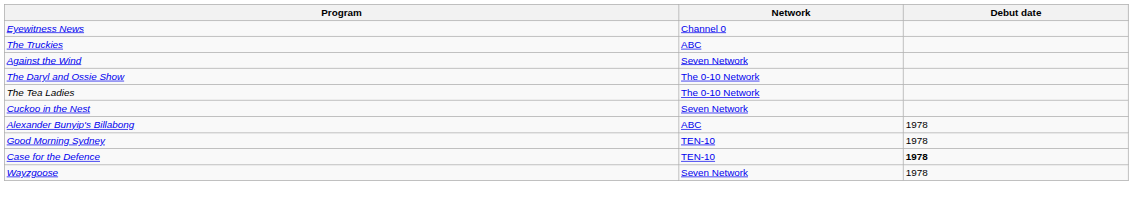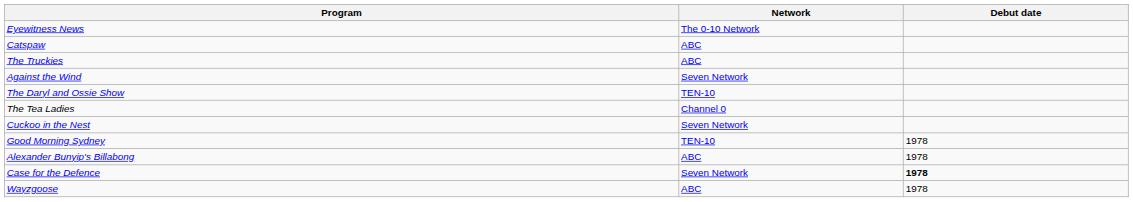Eyewitness News | Network: Channel 0 -> The 0-10 Network
+ row: Catspaw | ABC
The Daryl and Ossie Show | Network: The 0-10 Network -> TEN-10
The Tea Ladies | Network: The 0-10 Network -> Channel 0
rows swapped: Alexander Bunyip's Billabong <-> Good Morning Sydney
Case for the Defence | Network: TEN-10 -> Seven Network
Wayzgoose | Network: Seven Network -> ABC
